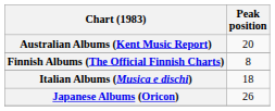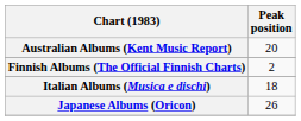Finnish Albums (The Official Finnish Charts) | Peak position: 8 -> 2
